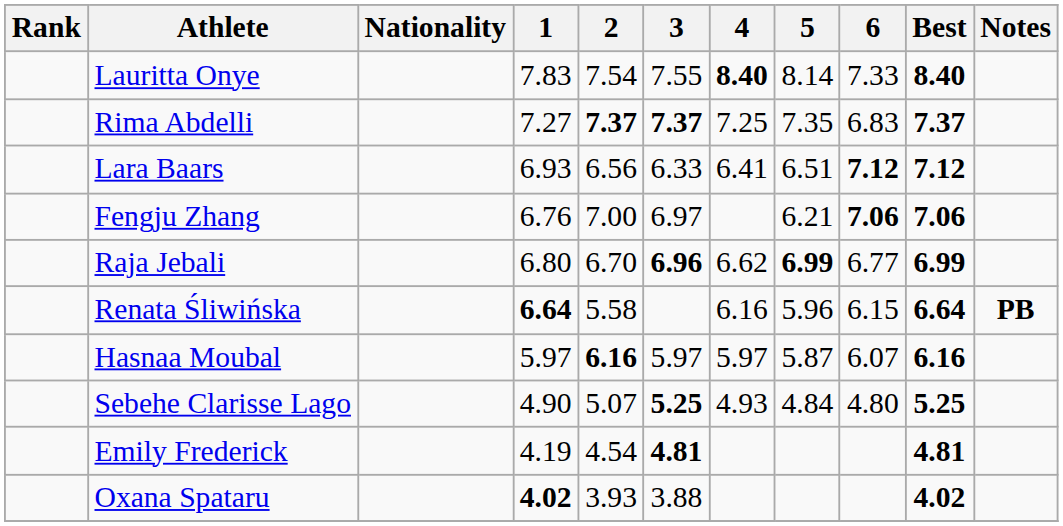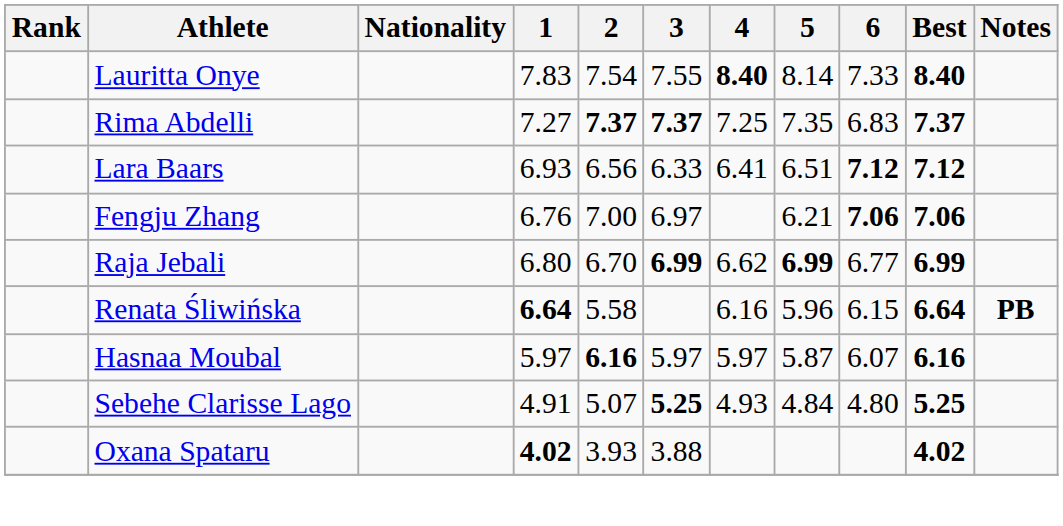Raja Jebali | 3: 6.96 -> 6.99
Sebehe Clarisse Lago | 1: 4.90 -> 4.91
- row: Emily Frederick | 4.19 | 4.54 | 4.81 | 4.81
